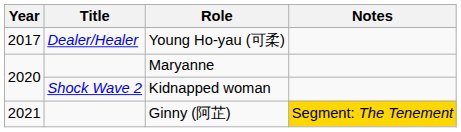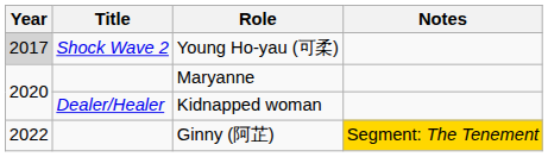Young Ho-yau (可柔) | Year: no background -> lightgrey background
Young Ho-yau (可柔) | Title: Dealer/Healer -> Shock Wave 2
Kidnapped woman | Title: Shock Wave 2 -> Dealer/Healer
Ginny (阿芷) | Year: 2021 -> 2022
